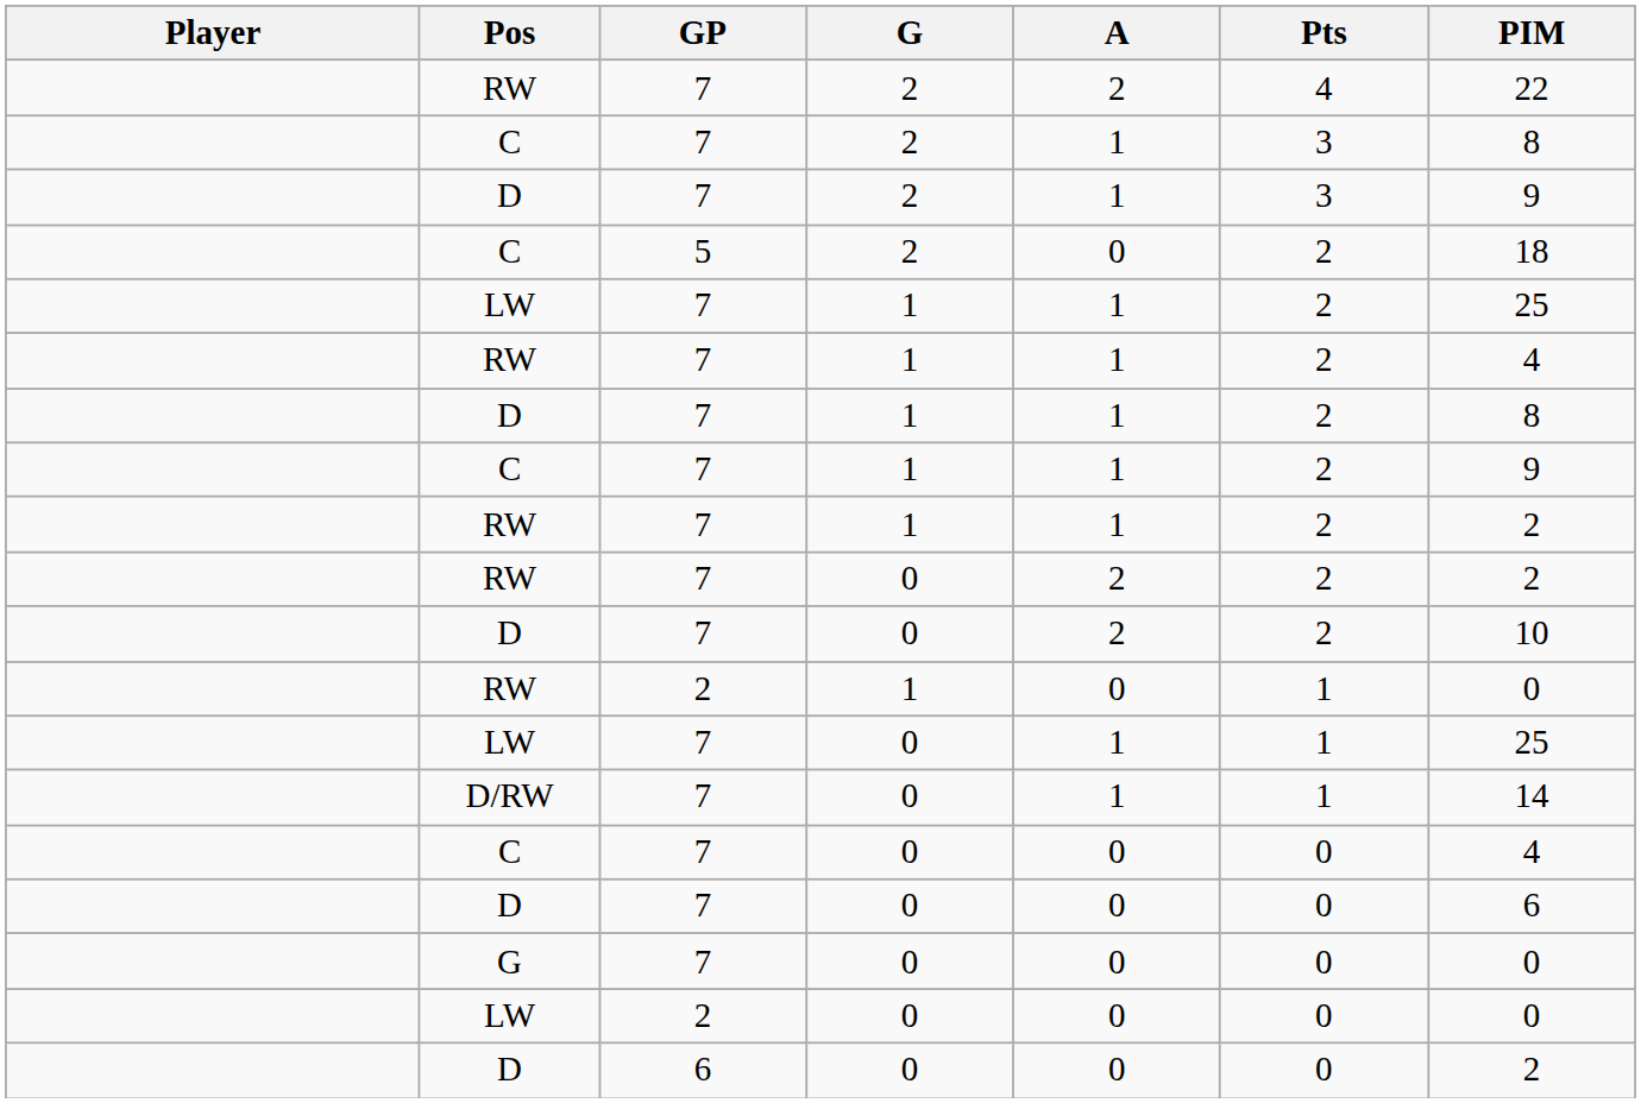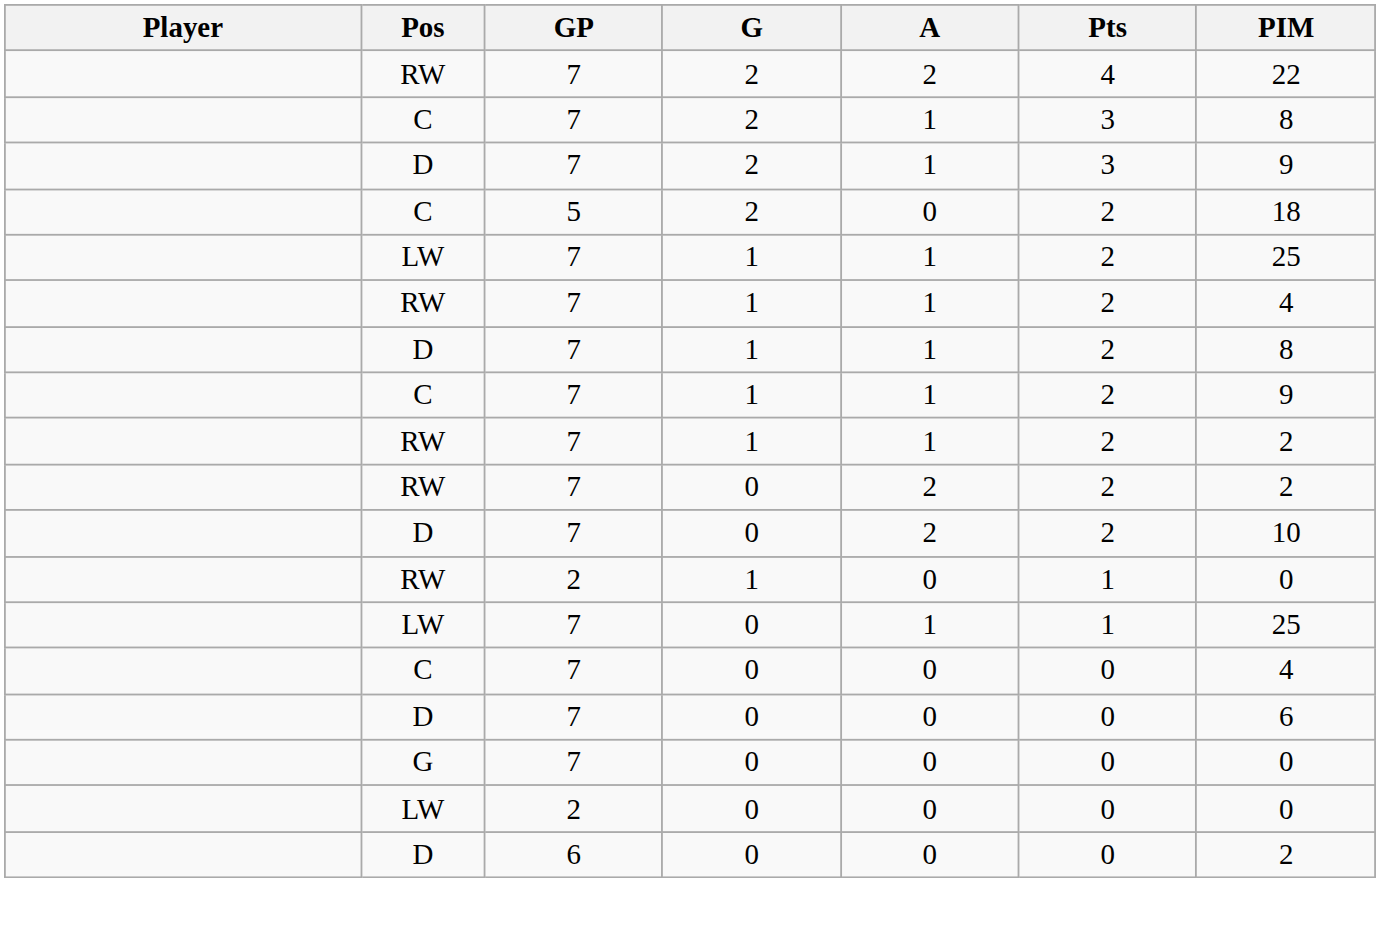- row: D/RW | 7 | 0 | 1 | 1 | 14
